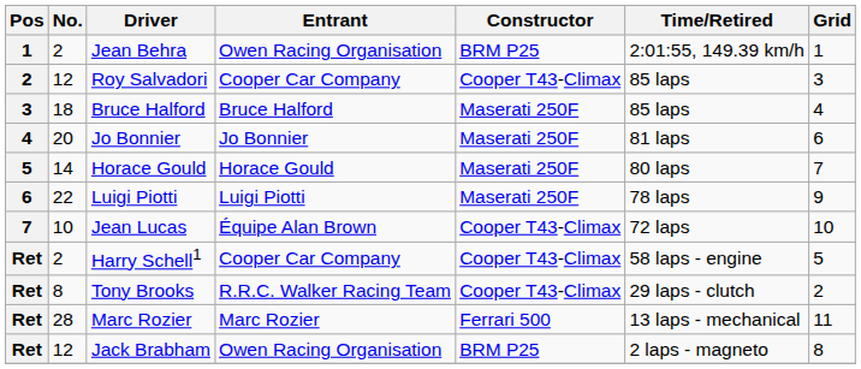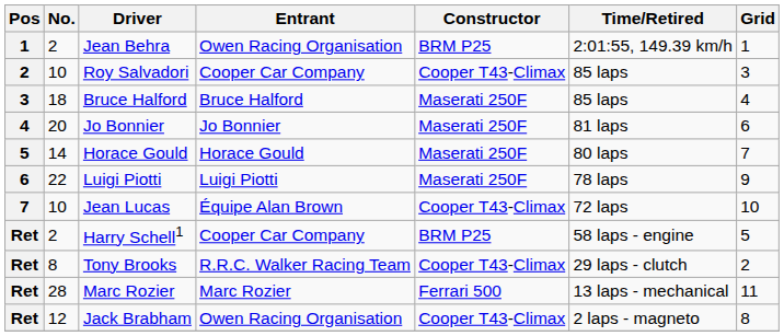Roy Salvadori | No.: 12 -> 10
Harry Schell1 | Constructor: Cooper T43-Climax -> BRM P25
Jack Brabham | Constructor: BRM P25 -> Cooper T43-Climax
